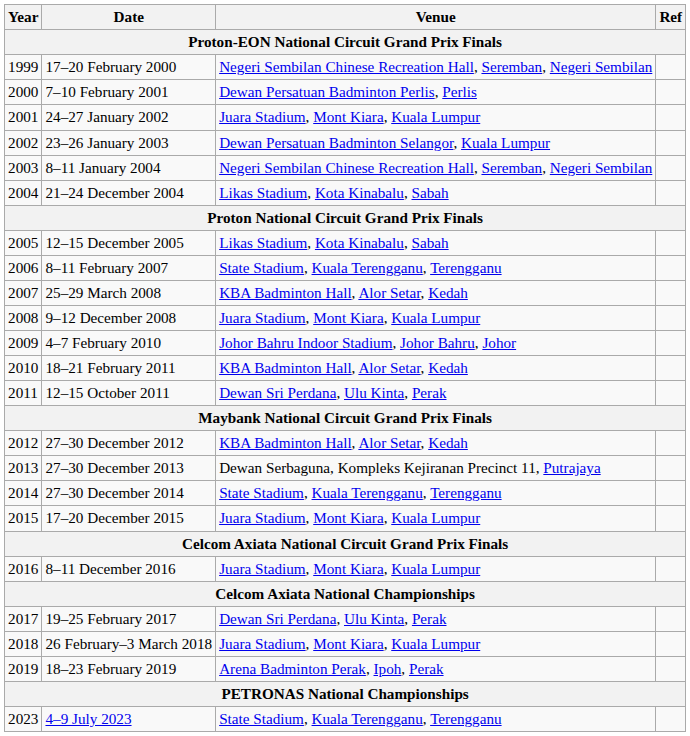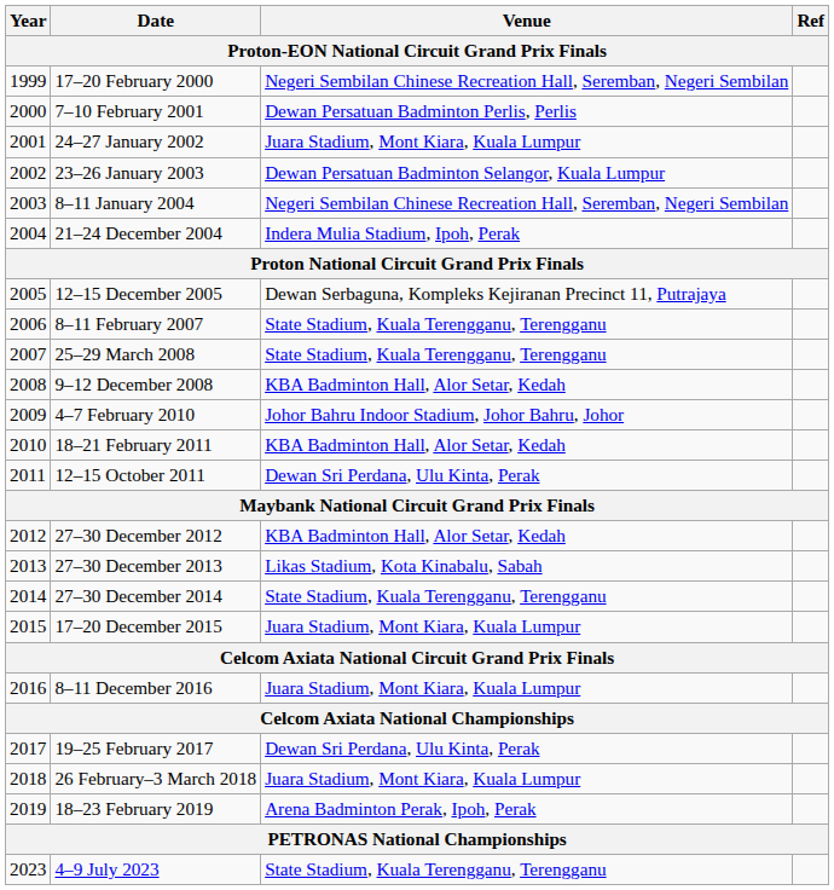21–24 December 2004 | Venue: Likas Stadium, Kota Kinabalu, Sabah -> Indera Mulia Stadium, Ipoh, Perak
12–15 December 2005 | Venue: Likas Stadium, Kota Kinabalu, Sabah -> Dewan Serbaguna, Kompleks Kejiranan Precinct 11, Putrajaya
25–29 March 2008 | Venue: KBA Badminton Hall, Alor Setar, Kedah -> State Stadium, Kuala Terengganu, Terengganu
9–12 December 2008 | Venue: Juara Stadium, Mont Kiara, Kuala Lumpur -> KBA Badminton Hall, Alor Setar, Kedah
27–30 December 2013 | Venue: Dewan Serbaguna, Kompleks Kejiranan Precinct 11, Putrajaya -> Likas Stadium, Kota Kinabalu, Sabah
